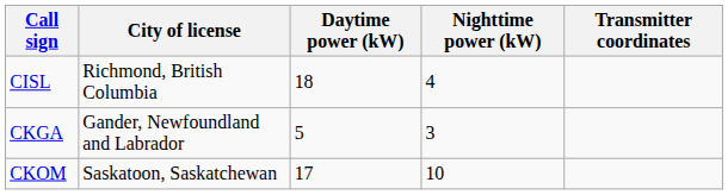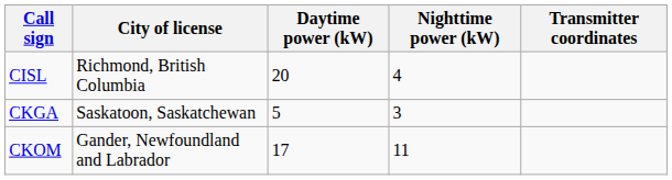CISL | Daytime power (kW): 18 -> 20
CKGA | City of license: Gander, Newfoundland and Labrador -> Saskatoon, Saskatchewan
CKOM | City of license: Saskatoon, Saskatchewan -> Gander, Newfoundland and Labrador
CKOM | Nighttime power (kW): 10 -> 11
